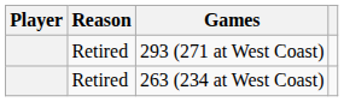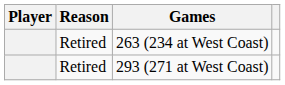rows swapped: 293 (271 at West Coast) <-> 263 (234 at West Coast)
